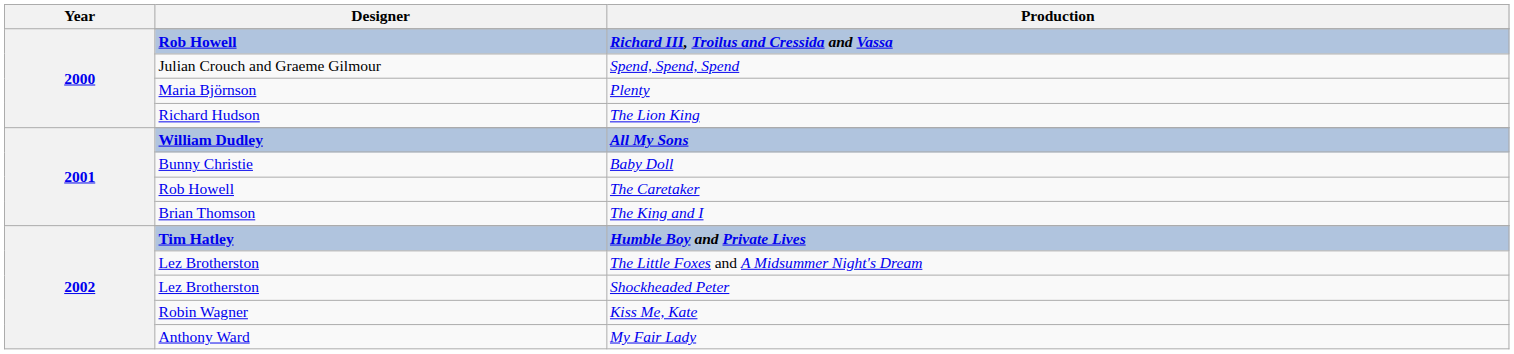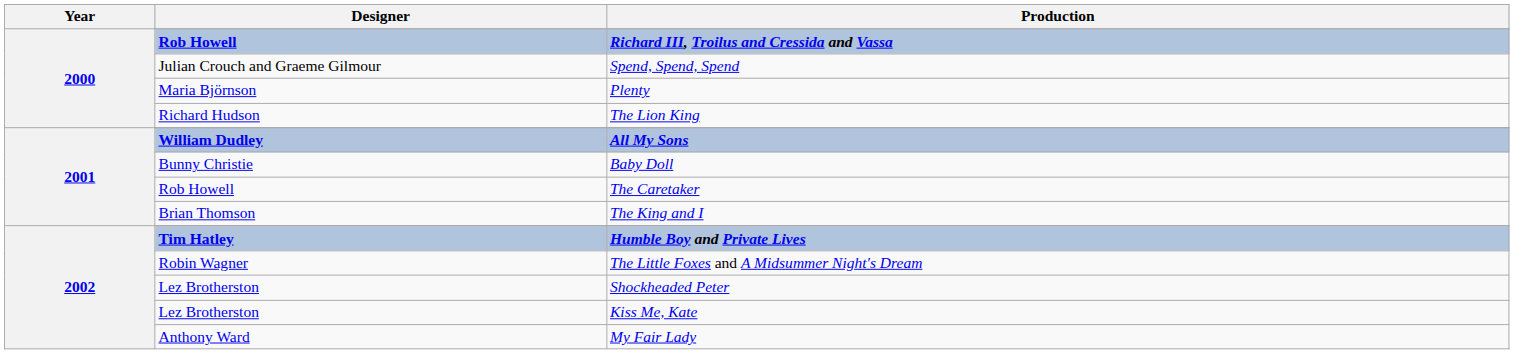The Little Foxes and A Midsummer Night's Dream | Designer: Lez Brotherston -> Robin Wagner
Kiss Me, Kate | Designer: Robin Wagner -> Lez Brotherston
